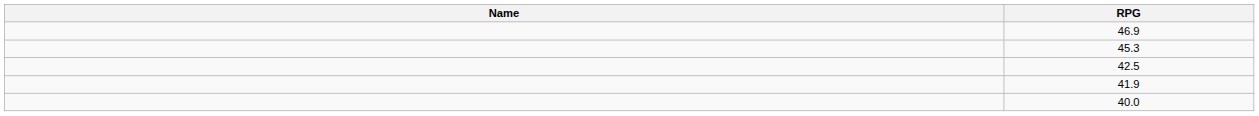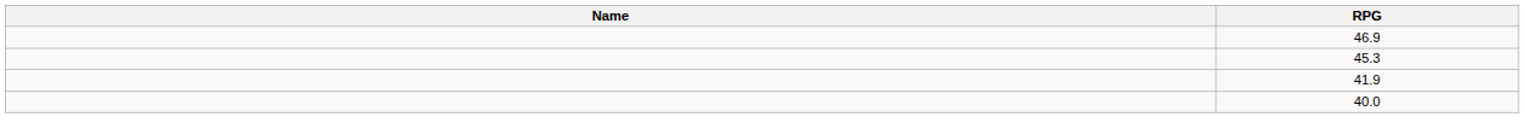- row: 42.5
